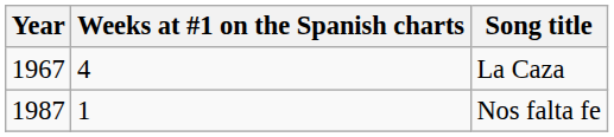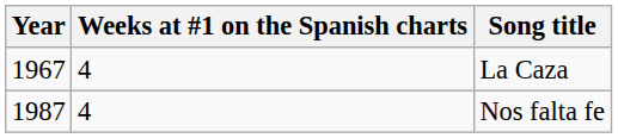Nos falta fe | Weeks at #1 on the Spanish charts: 1 -> 4
